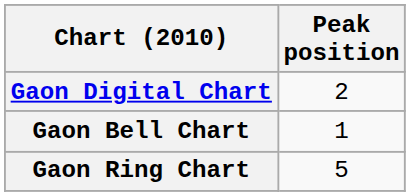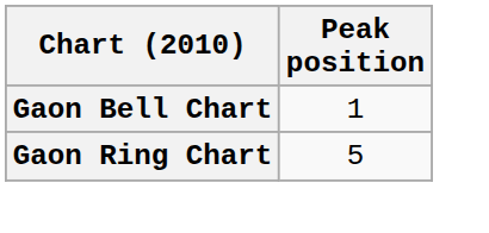- row: Gaon Digital Chart | 2
